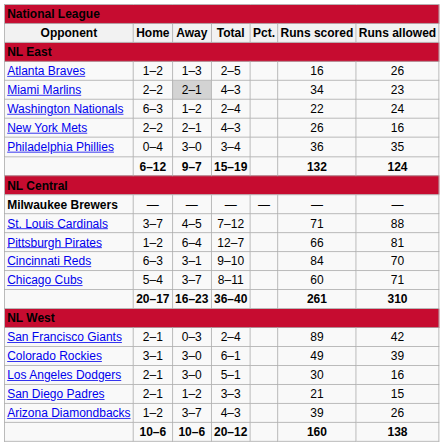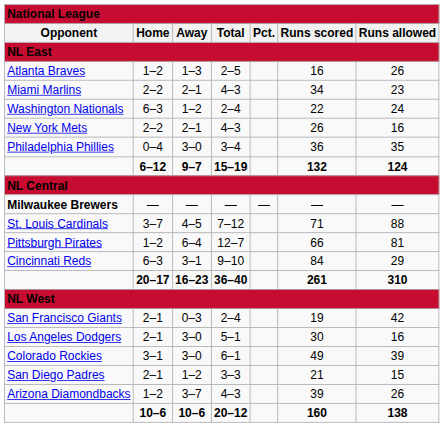Miami Marlins | column 3: lightgrey background -> no background
Cincinnati Reds | column 7: 70 -> 29
- row: Chicago Cubs | 5–4 | 3–7 | 8–11 | 60 | 71
San Francisco Giants | column 6: 89 -> 19
rows swapped: Los Angeles Dodgers <-> Colorado Rockies
